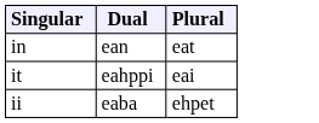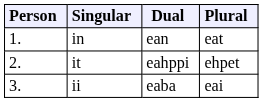+ column: Person | 1. | 2. | 3.
it | Plural: eai -> ehpet
ii | Plural: ehpet -> eai
